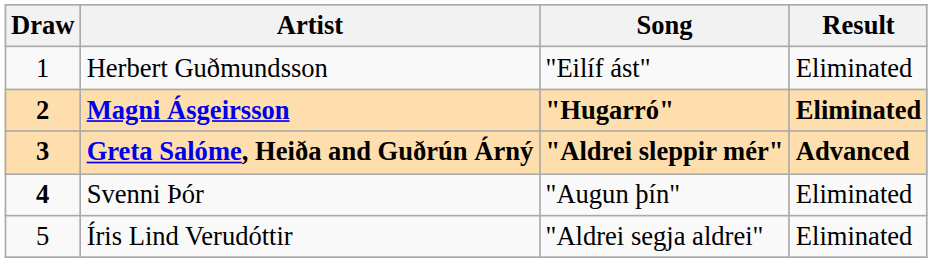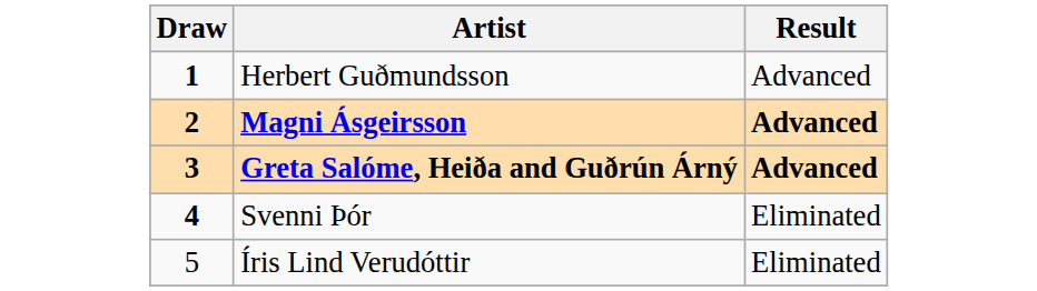- column: Song | "Eilíf ást" | "Hugarró" | "Aldrei sleppir mér" | "Augun þín" | "Aldrei segja aldrei"
Herbert Guðmundsson | Draw: normal -> bold
Herbert Guðmundsson | Result: Eliminated -> Advanced
Magni Ásgeirsson | Result: Eliminated -> Advanced
